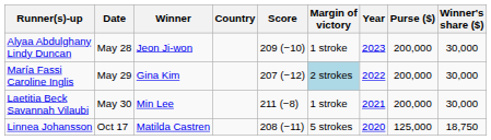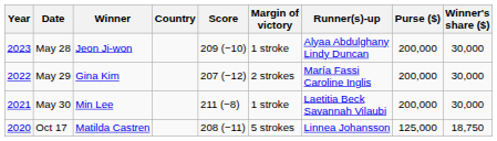columns swapped: Year <-> Runner(s)-up
May 29 | Margin of victory: lightblue background -> no background
